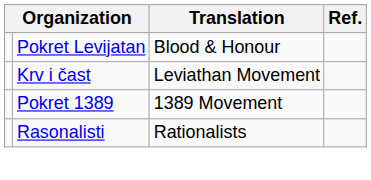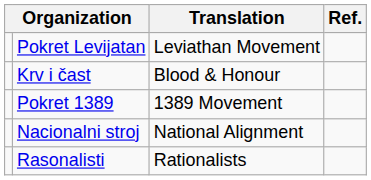Pokret Levijatan | Translation: Blood & Honour -> Leviathan Movement
Krv i čast | Translation: Leviathan Movement -> Blood & Honour
+ row: Nacionalni stroj | National Alignment
